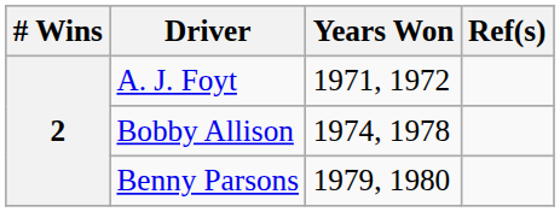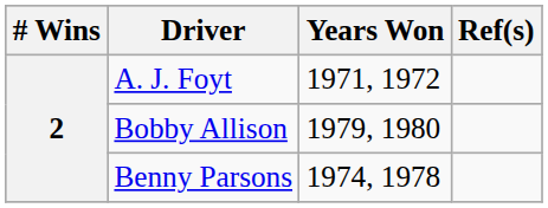Bobby Allison | Years Won: 1974, 1978 -> 1979, 1980
Benny Parsons | Years Won: 1979, 1980 -> 1974, 1978
